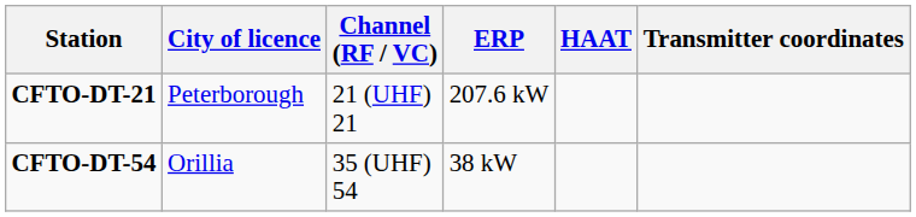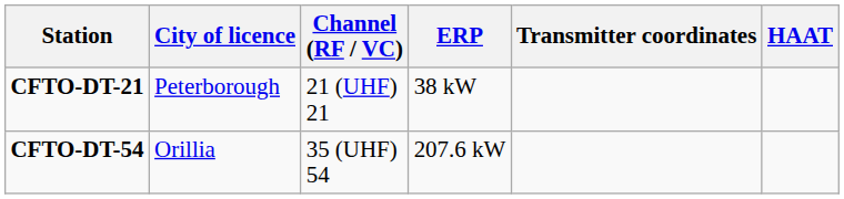columns swapped: HAAT <-> Transmitter coordinates
CFTO-DT-21 | ERP: 207.6 kW -> 38 kW
CFTO-DT-54 | ERP: 38 kW -> 207.6 kW
